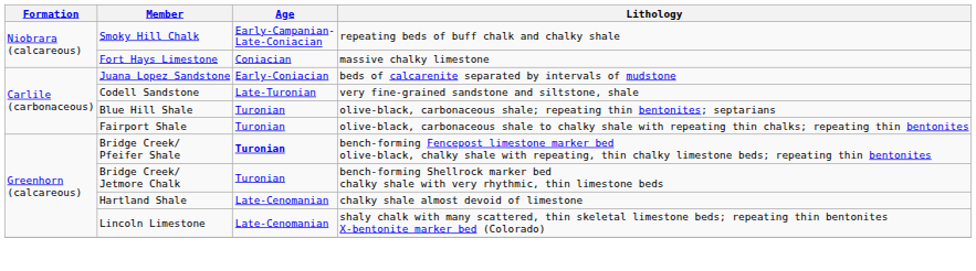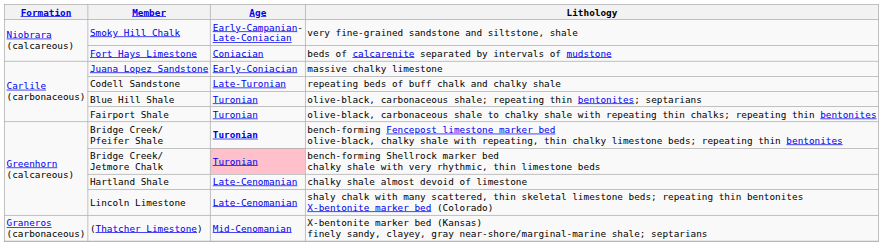Smoky Hill Chalk | Lithology: repeating beds of buff chalk and chalky shale -> very fine-grained sandstone and siltstone, shale
Fort Hays Limestone | Lithology: massive chalky limestone -> beds of calcarenite separated by intervals of mudstone
Juana Lopez Sandstone | Lithology: beds of calcarenite separated by intervals of mudstone -> massive chalky limestone
Codell Sandstone | Lithology: very fine-grained sandstone and siltstone, shale -> repeating beds of buff chalk and chalky shale
Bridge Creek/ Jetmore Chalk | Age: no background -> pink background
+ row: Graneros (carbonaceous) | (Thatcher Limestone) | Mid-Cenomanian | X-bentonite marker bed (Kansas) finely sandy, clayey, gray near-shore/marginal-marine shale; septarians
